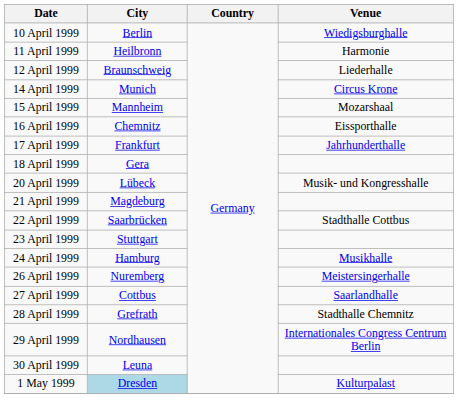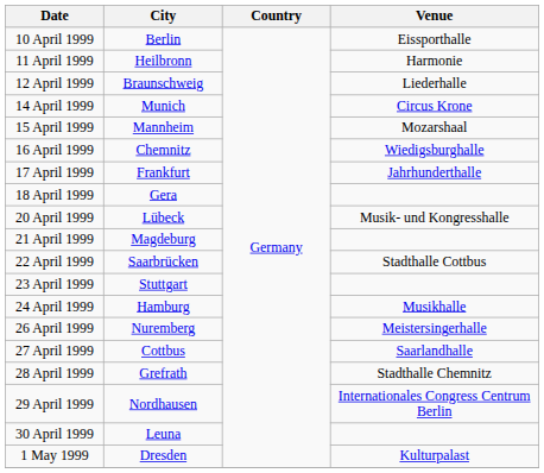10 April 1999 | Venue: Wiedigsburghalle -> Eissporthalle
16 April 1999 | Venue: Eissporthalle -> Wiedigsburghalle
1 May 1999 | City: lightblue background -> no background
